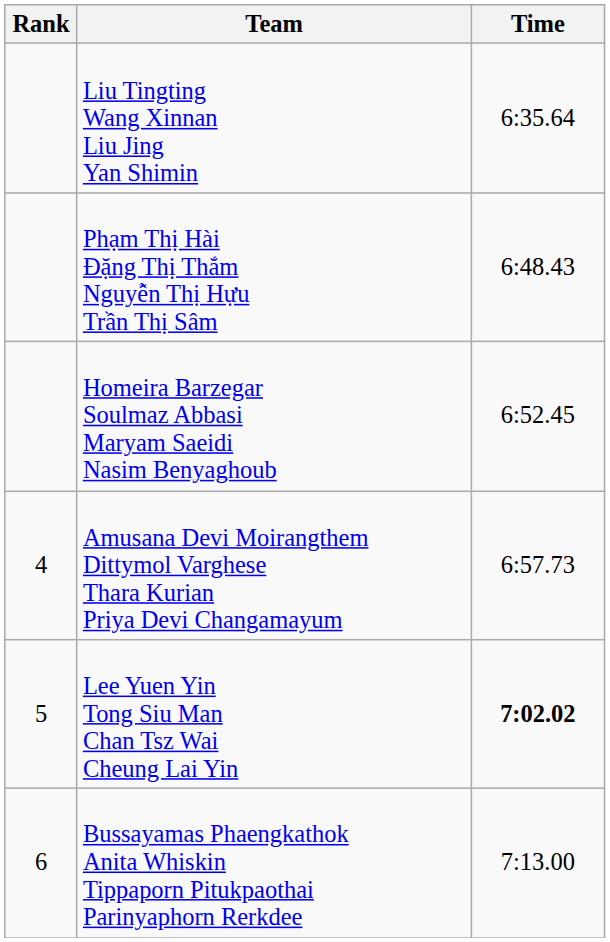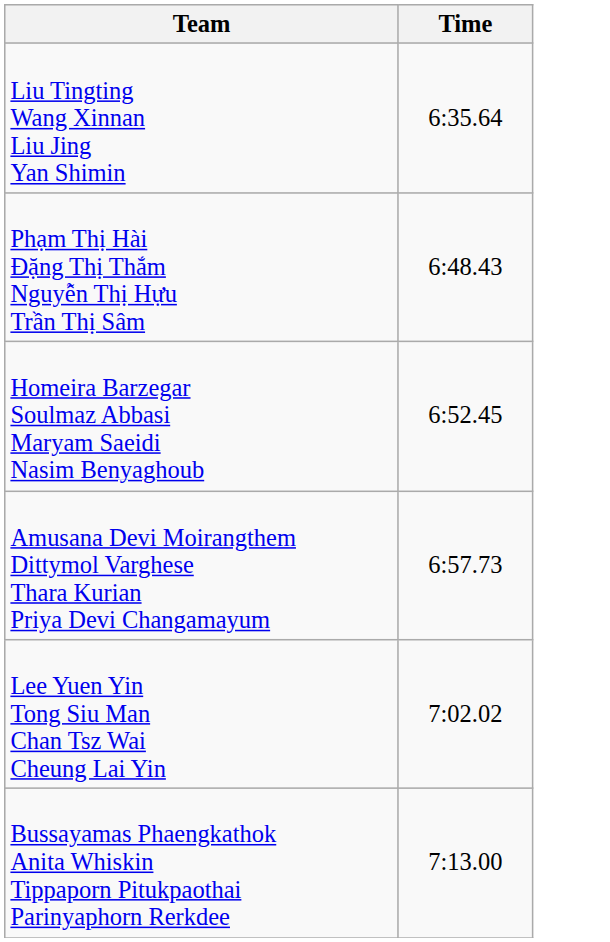- column: Rank | 4 | 5 | 6
Lee Yuen Yin Tong Siu Man Chan Tsz Wai Cheung Lai Yin | Time: bold -> normal
